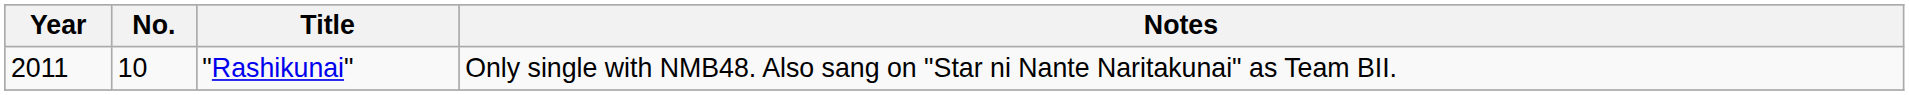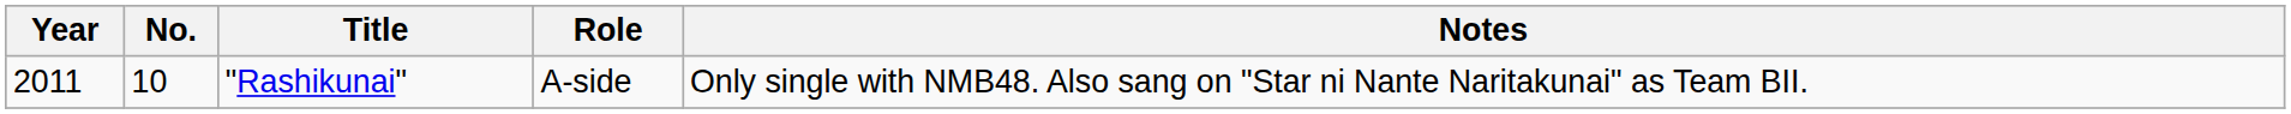+ column: Role | A-side
